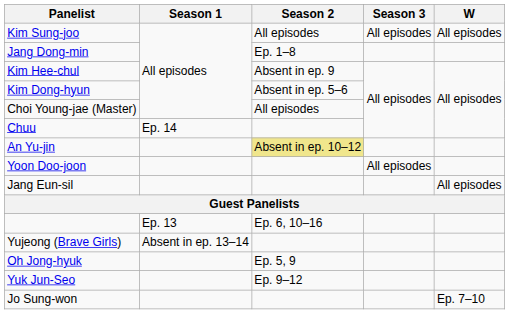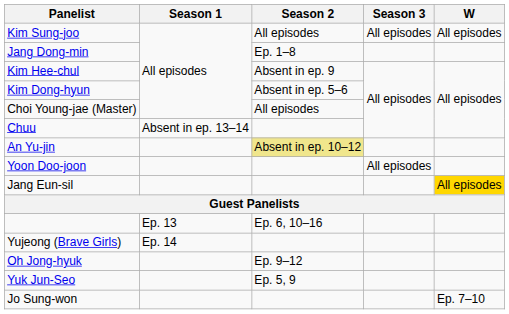Chuu | Season 1: Ep. 14 -> Absent in ep. 13–14
Jang Eun-sil | W: no background -> gold background
Yujeong (Brave Girls) | Season 1: Absent in ep. 13–14 -> Ep. 14
Oh Jong-hyuk | Season 2: Ep. 5, 9 -> Ep. 9–12
Yuk Jun-Seo | Season 2: Ep. 9–12 -> Ep. 5, 9
